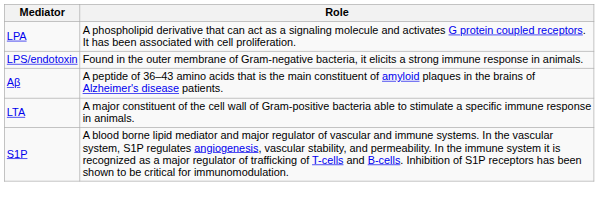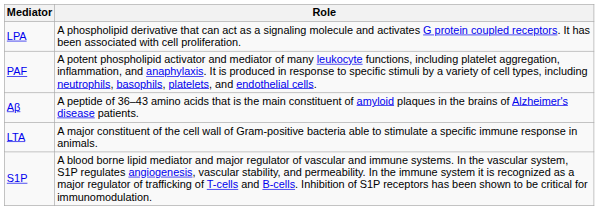- row: LPS/endotoxin | Found in the outer membrane of Gram-negative bacteria, it elicits a strong immune response in animals.
+ row: PAF | A potent phospholipid activator and mediator of many leukocyte functions, including platelet aggregation, inflammation, and anaphylaxis. It is produced in response to specific stimuli by a variety of cell types, including neutrophils, basophils, platelets, and endothelial cells.
